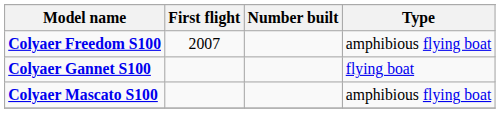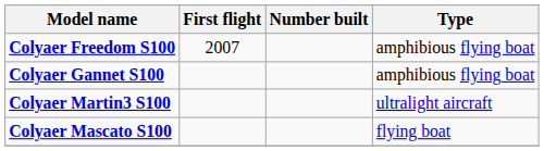Colyaer Gannet S100 | Type: flying boat -> amphibious flying boat
+ row: Colyaer Martin3 S100 | ultralight aircraft
Colyaer Mascato S100 | Type: amphibious flying boat -> flying boat
